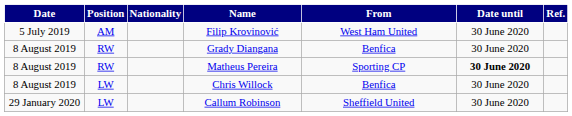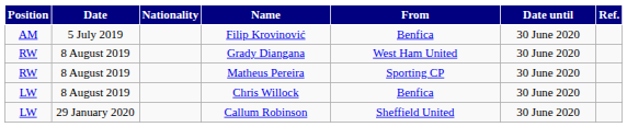columns swapped: Date <-> Position
Filip Krovinović | From: West Ham United -> Benfica
Grady Diangana | From: Benfica -> West Ham United
Matheus Pereira | Date until: bold -> normal
